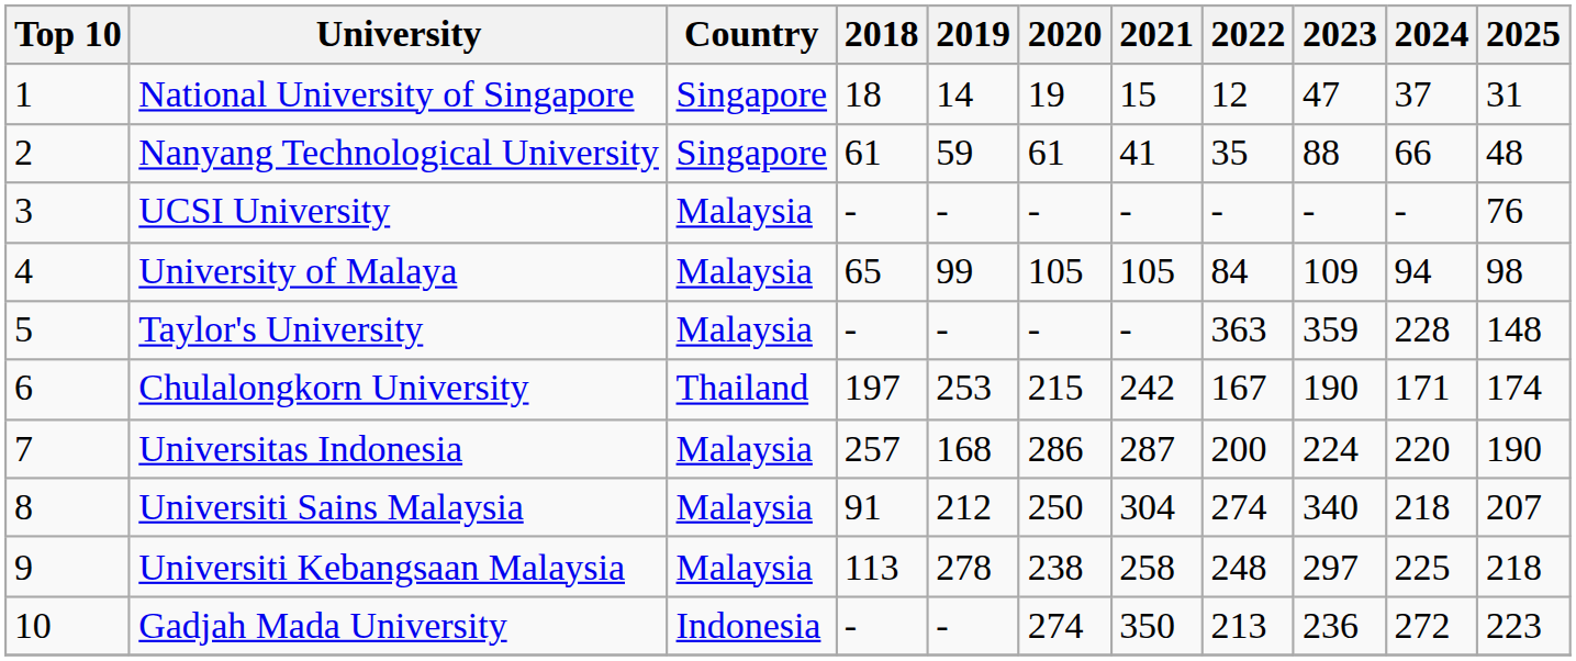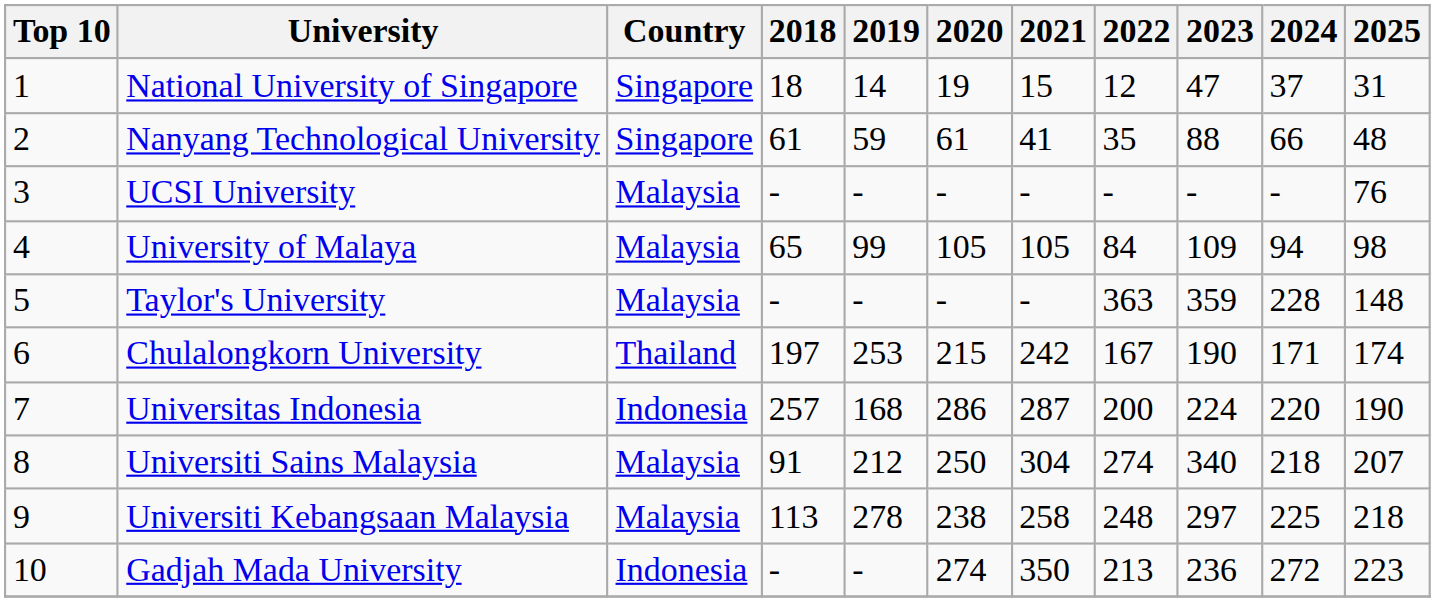Universitas Indonesia | Country: Malaysia -> Indonesia
